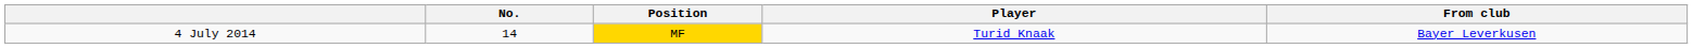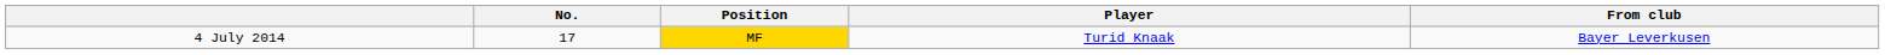4 July 2014 | No.: 14 -> 17
